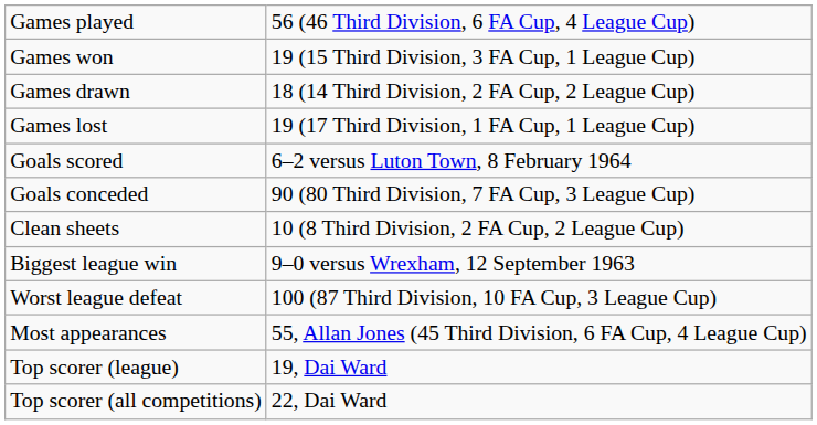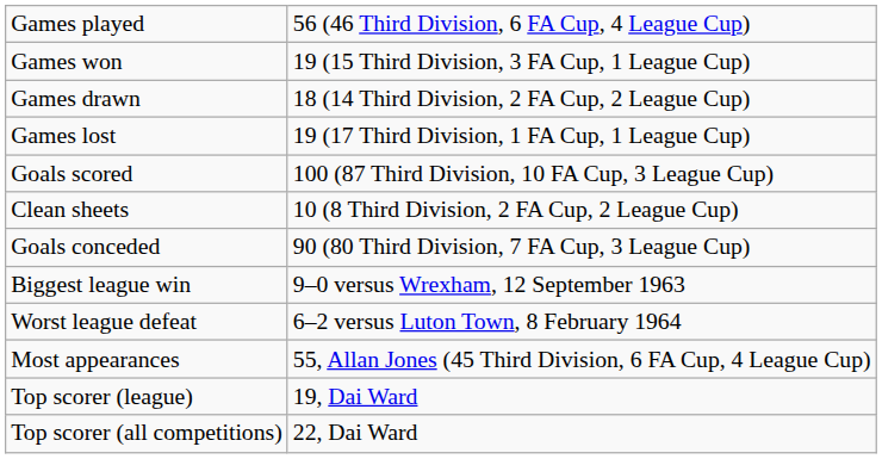Goals scored | column 2: 6–2 versus Luton Town, 8 February 1964 -> 100 (87 Third Division, 10 FA Cup, 3 League Cup)
rows swapped: Goals conceded <-> Clean sheets
Worst league defeat | column 2: 100 (87 Third Division, 10 FA Cup, 3 League Cup) -> 6–2 versus Luton Town, 8 February 1964
